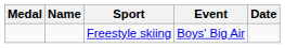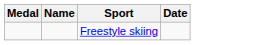- column: Event | Boys' Big Air
